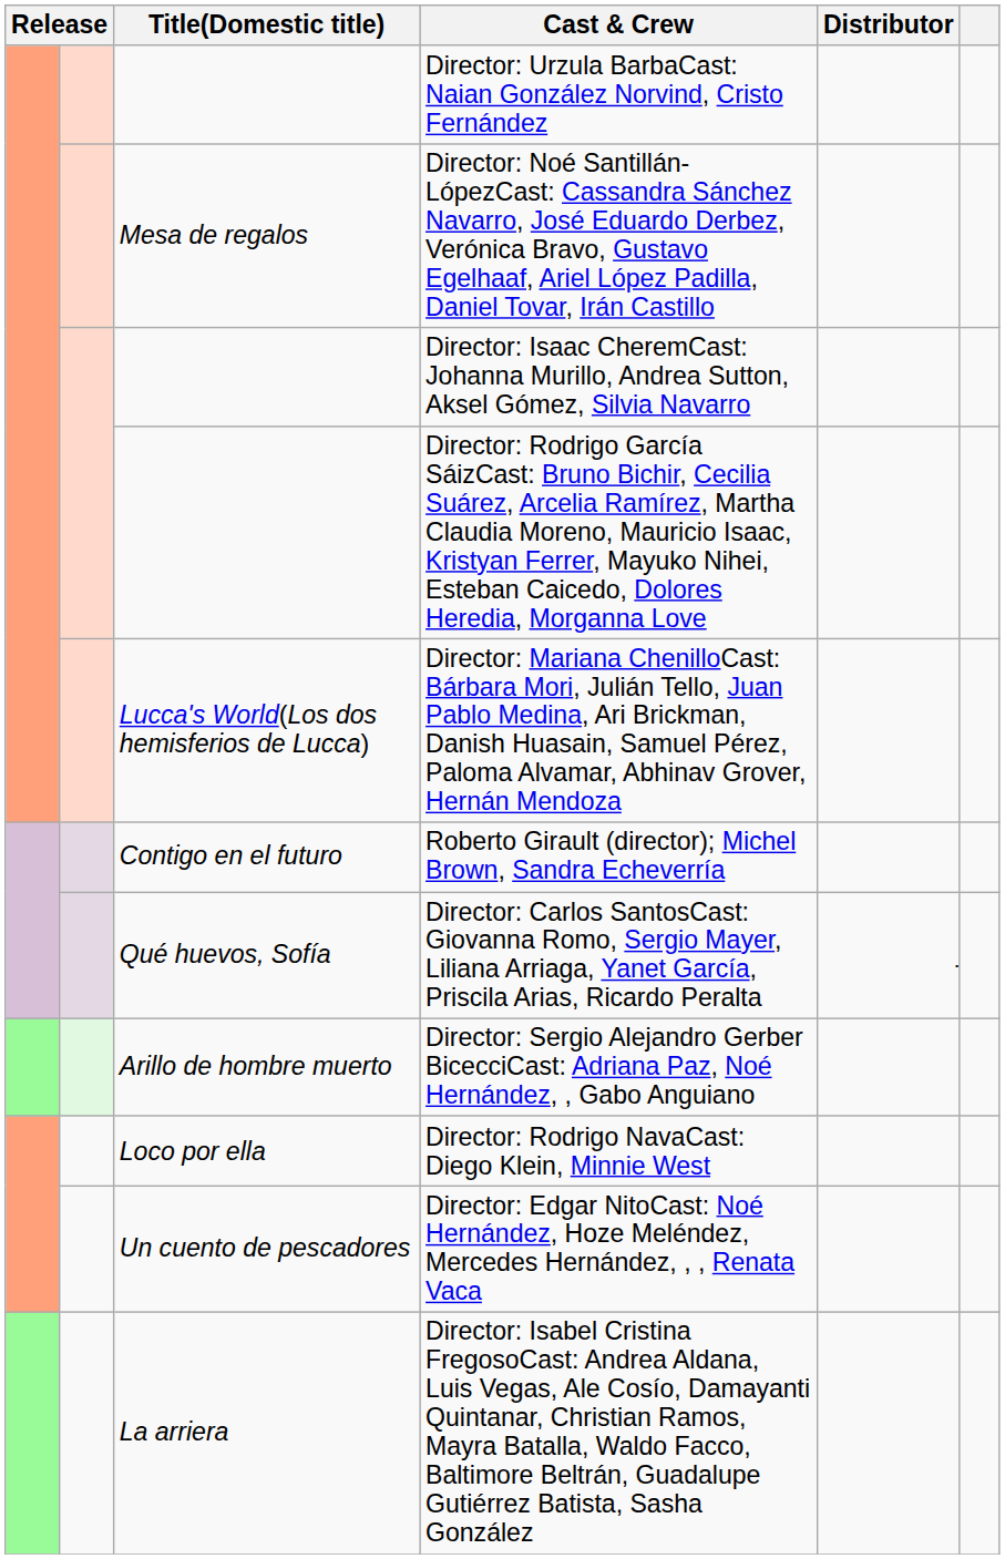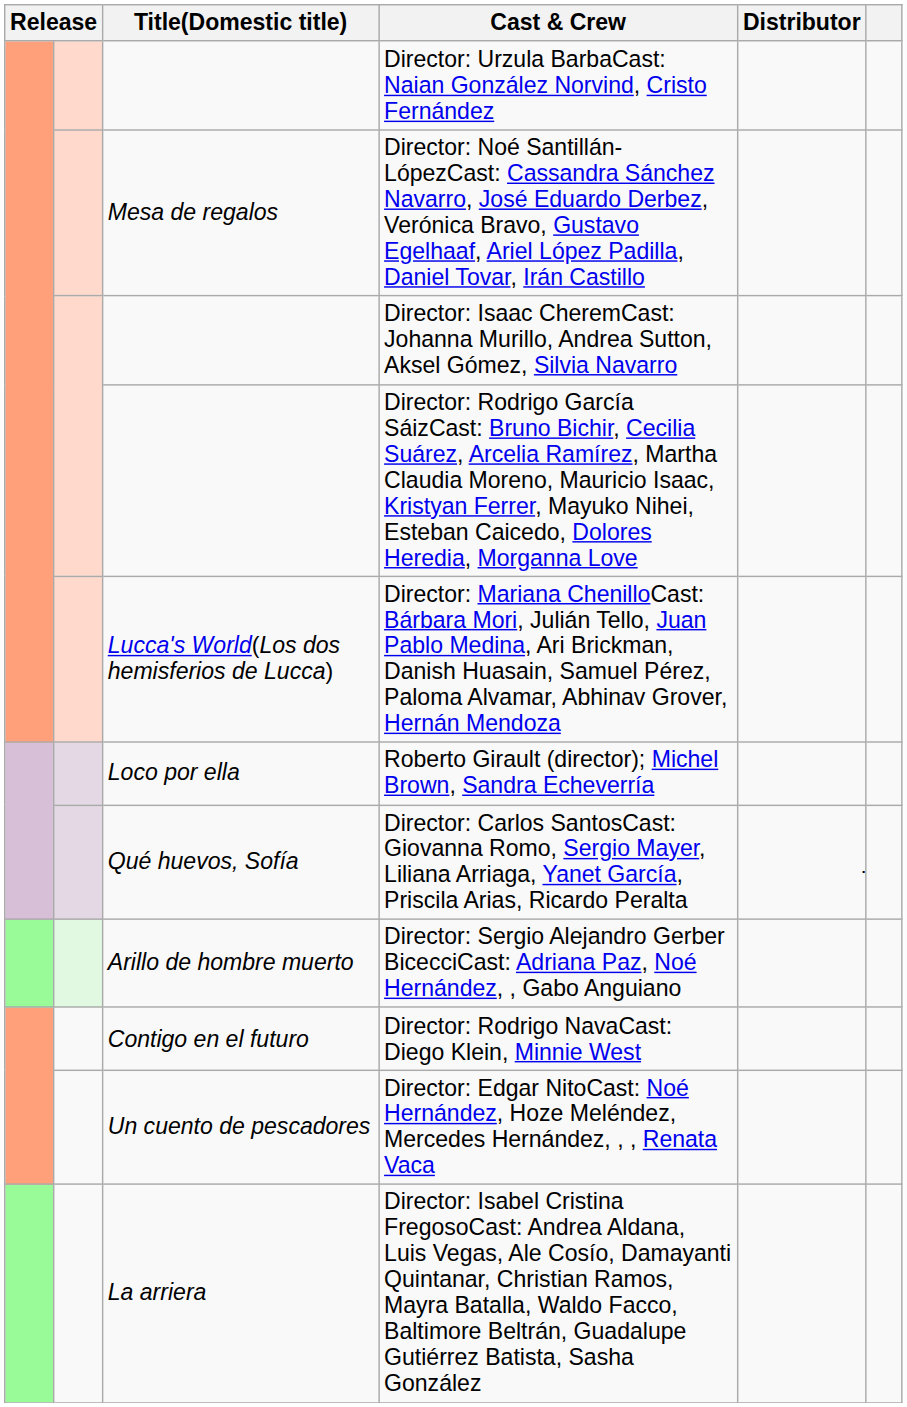Roberto Girault (director); Michel Brown, Sandra Echeverría | Title(Domestic title): Contigo en el futuro -> Loco por ella
Director: Rodrigo NavaCast: Diego Klein, Minnie West | Title(Domestic title): Loco por ella -> Contigo en el futuro
